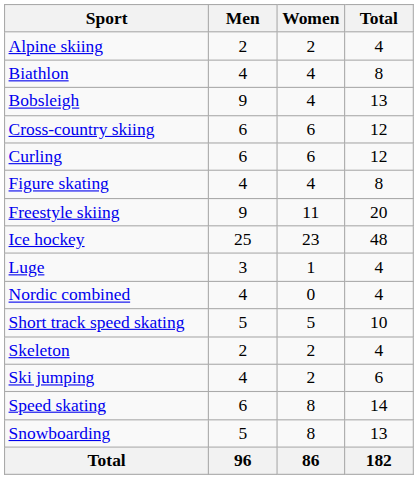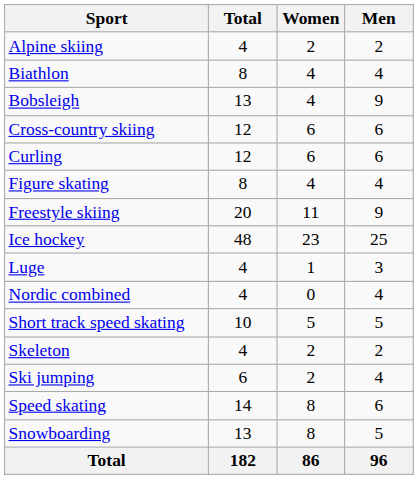columns swapped: Men <-> Total
